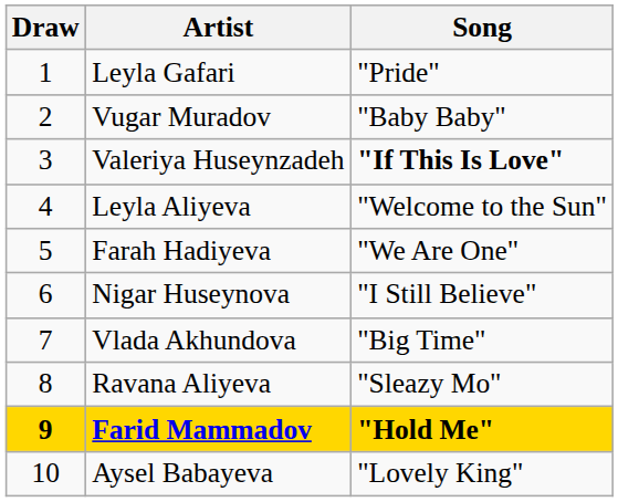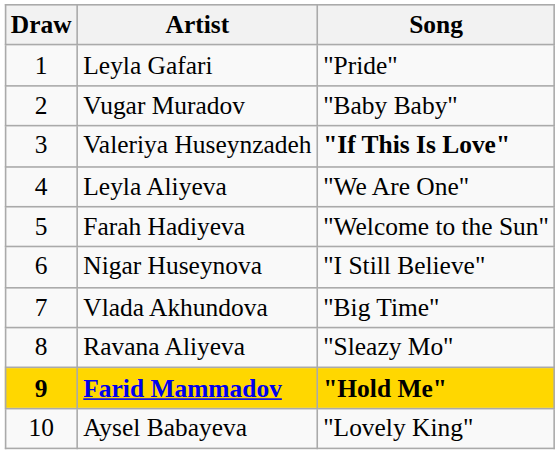Leyla Aliyeva | Song: "Welcome to the Sun" -> "We Are One"
Farah Hadiyeva | Song: "We Are One" -> "Welcome to the Sun"
